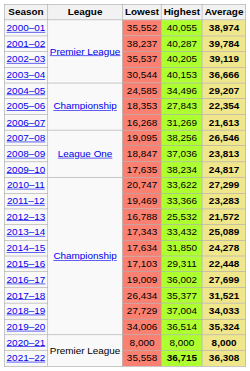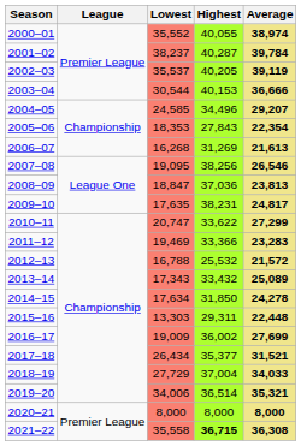2009–10 | Highest: 38,234 -> 38,231
2015–16 | Lowest: 17,103 -> 13,303
2019–20 | Average: 35,324 -> 35,321
